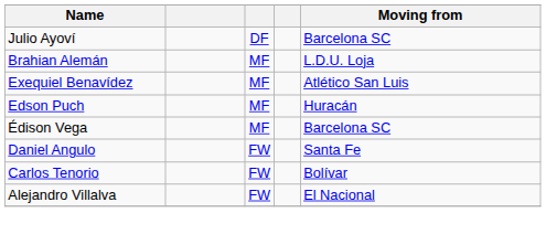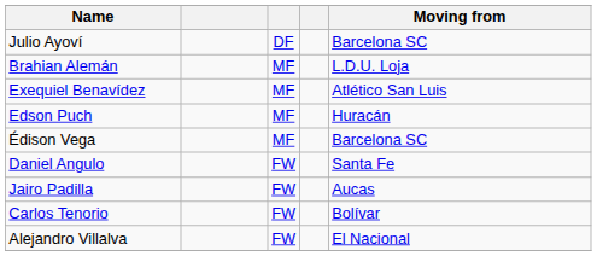+ row: Jairo Padilla | FW | Aucas
